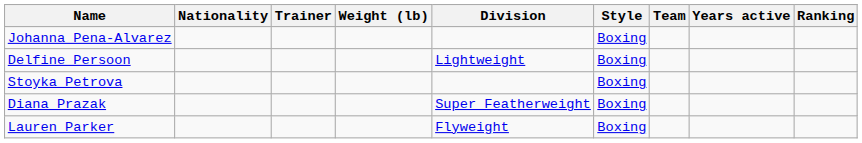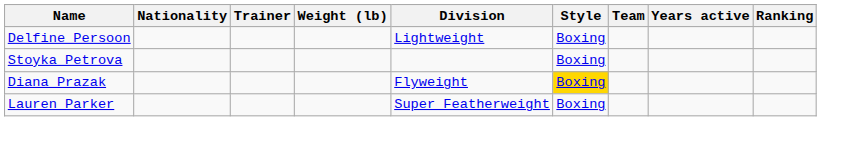- row: Johanna Pena-Alvarez | Boxing
Diana Prazak | Division: Super Featherweight -> Flyweight
Diana Prazak | Style: no background -> gold background
Lauren Parker | Division: Flyweight -> Super Featherweight
